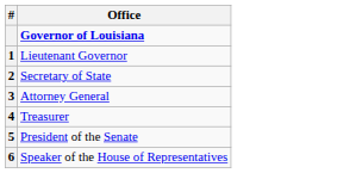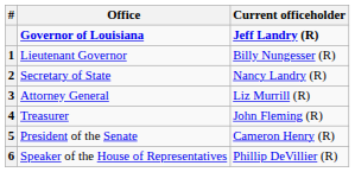+ column: Current officeholder | Jeff Landry (R) | Billy Nungesser (R) | Nancy Landry (R) | Liz Murrill (R) | John Fleming (R) | Cameron Henry (R) | Phillip DeVillier (R)
